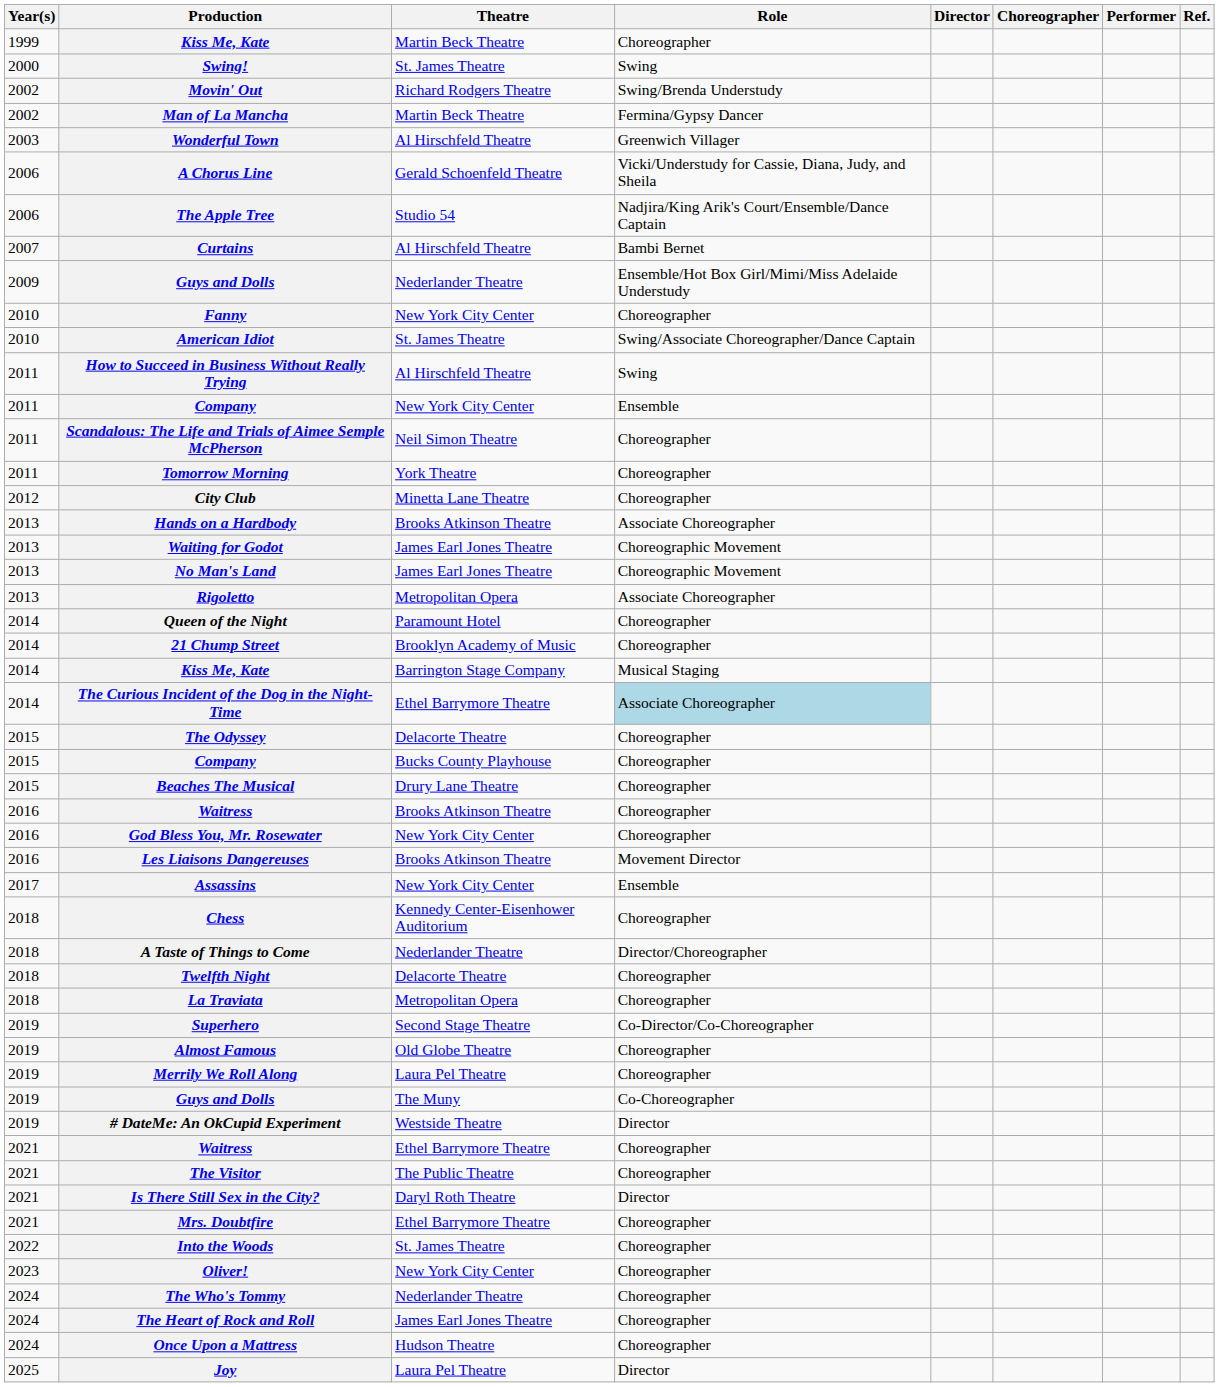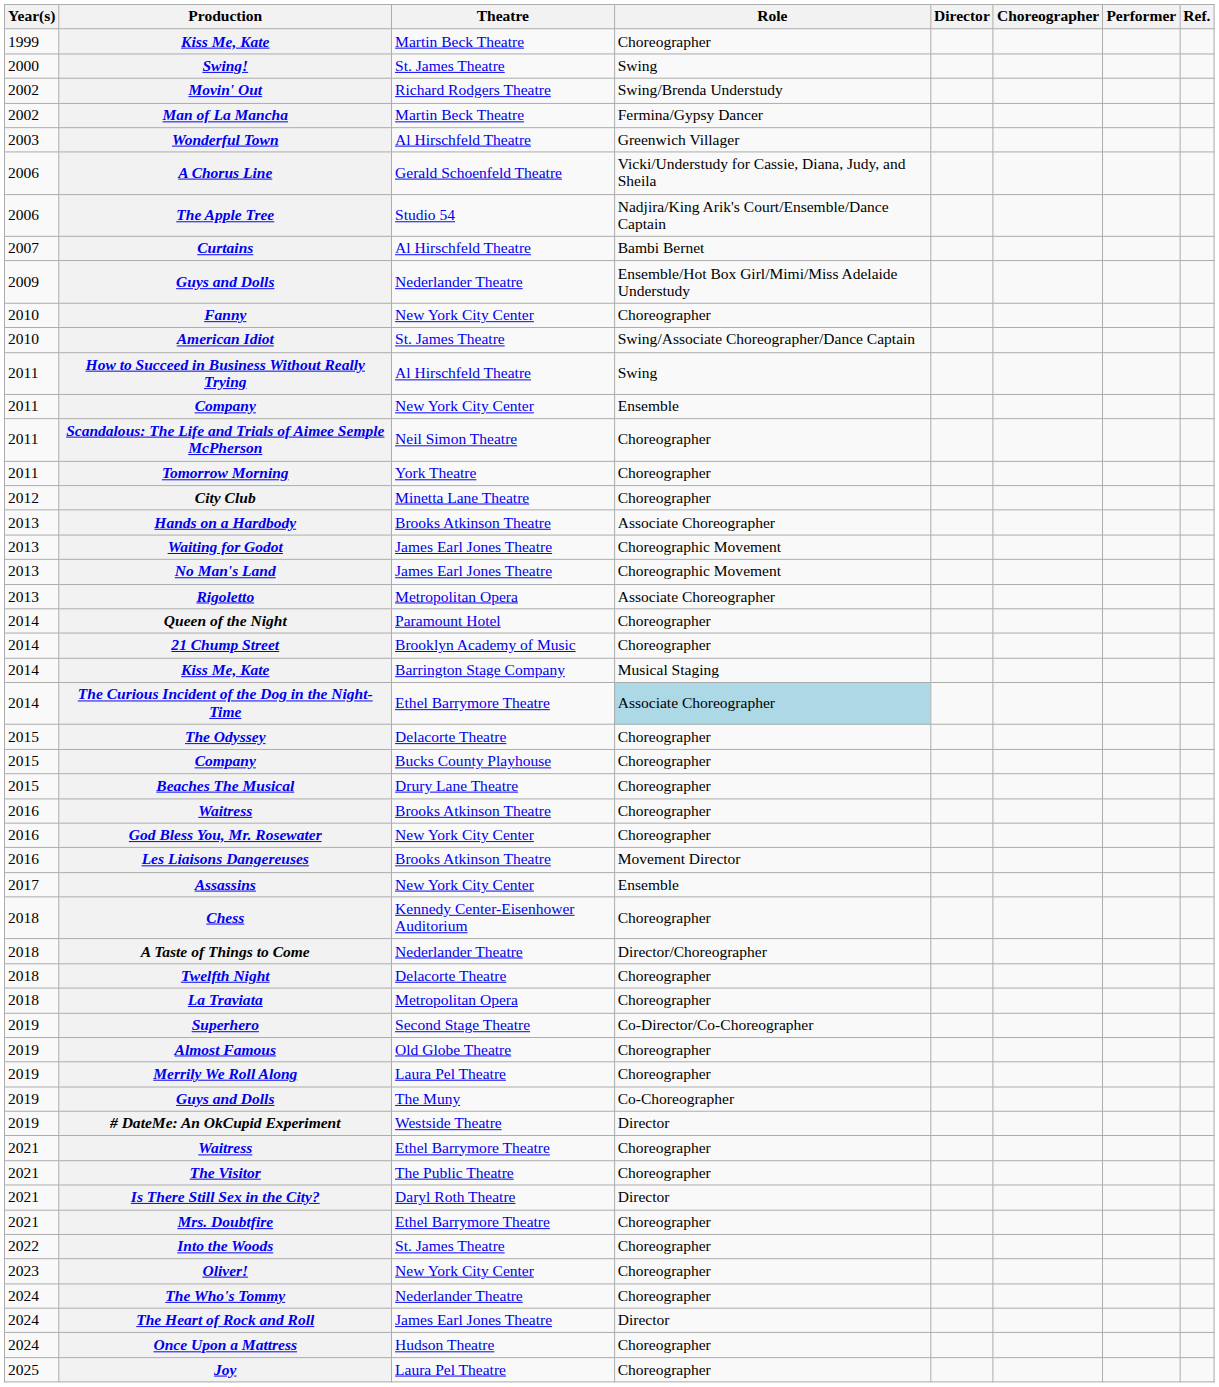The Heart of Rock and Roll | Role: Choreographer -> Director
Joy | Role: Director -> Choreographer
